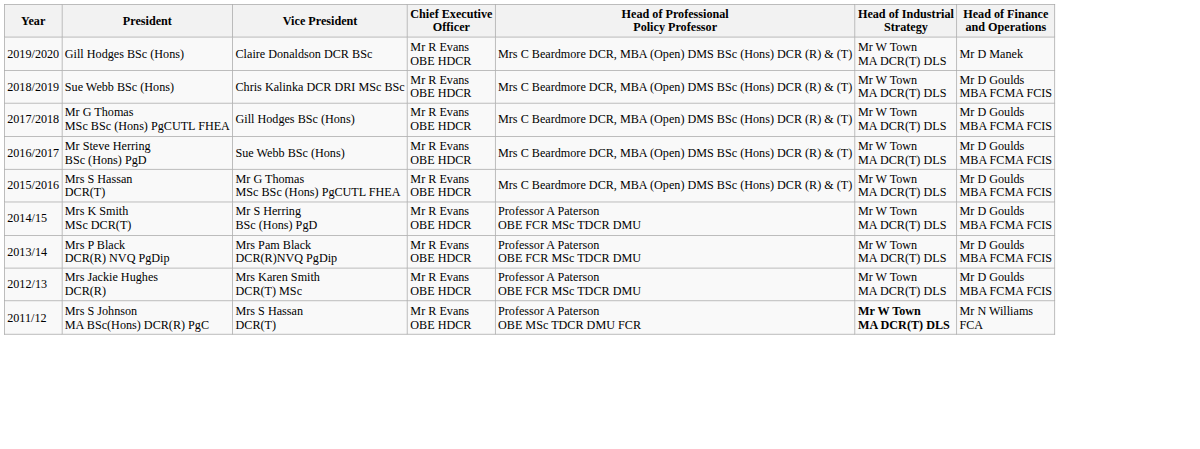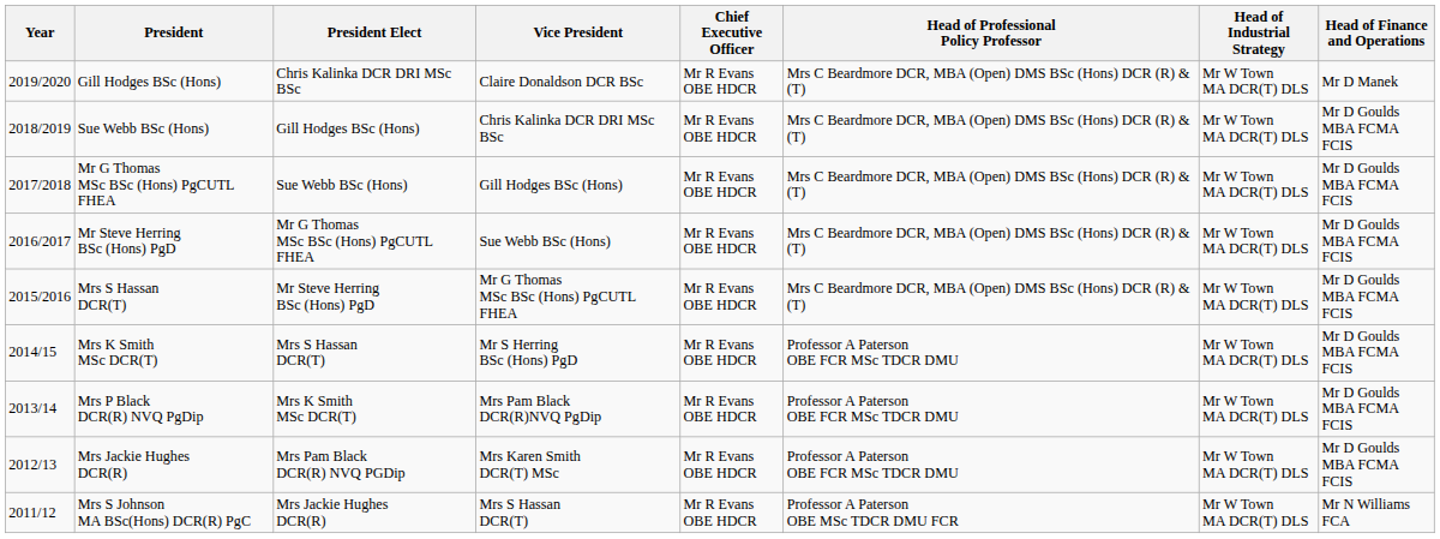+ column: President Elect | Chris Kalinka DCR DRI MSc BSc | Gill Hodges BSc (Hons) | Sue Webb BSc (Hons) | Mr G Thomas MSc BSc (Hons) PgCUTL FHEA | Mr Steve Herring BSc (Hons) PgD | Mrs S Hassan DCR(T) | Mrs K Smith MSc DCR(T) | Mrs Pam Black DCR(R) NVQ PGDip | Mrs Jackie Hughes DCR(R)
Mrs S Johnson MA BSc(Hons) DCR(R) PgC | Head of Industrial Strategy: bold -> normal
